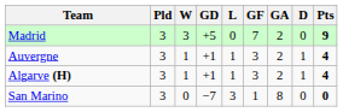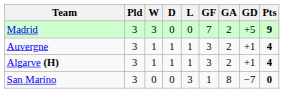columns swapped: D <-> GD
